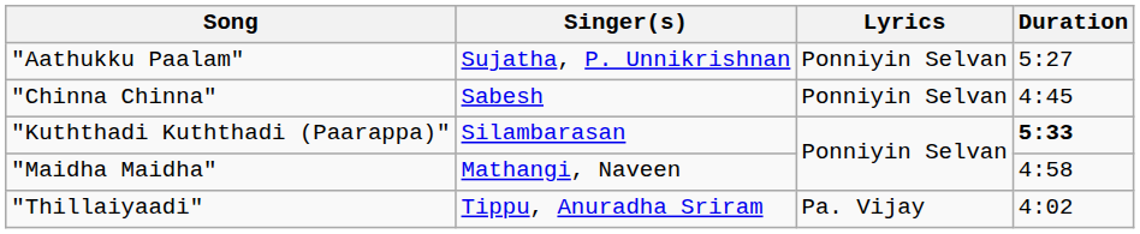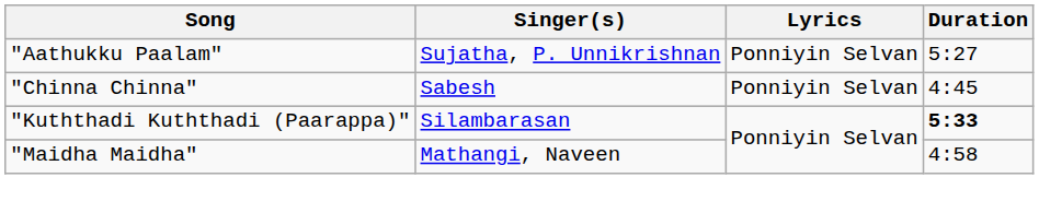- row: "Thillaiyaadi" | Tippu, Anuradha Sriram | Pa. Vijay | 4:02
